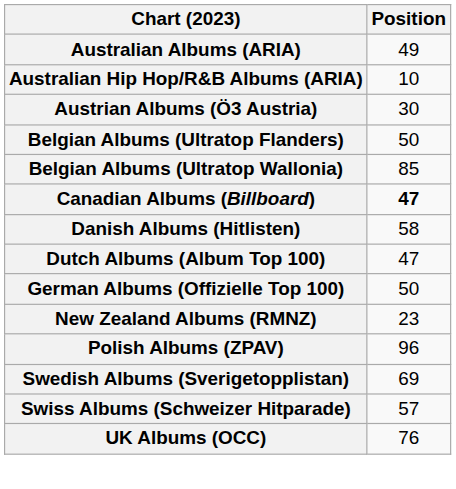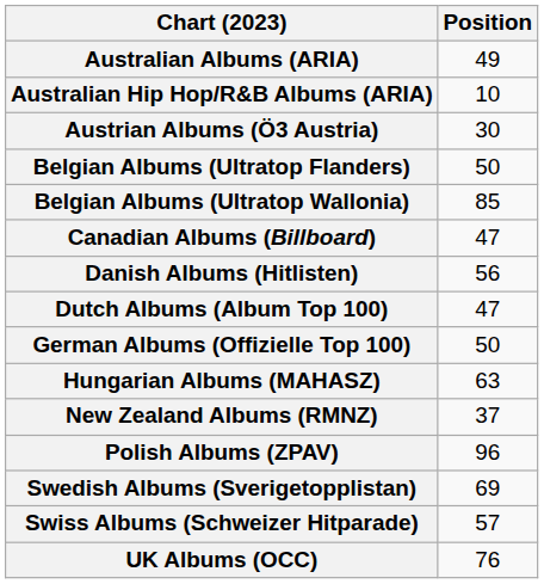Canadian Albums (Billboard) | Position: bold -> normal
Danish Albums (Hitlisten) | Position: 58 -> 56
+ row: Hungarian Albums (MAHASZ) | 63
New Zealand Albums (RMNZ) | Position: 23 -> 37
